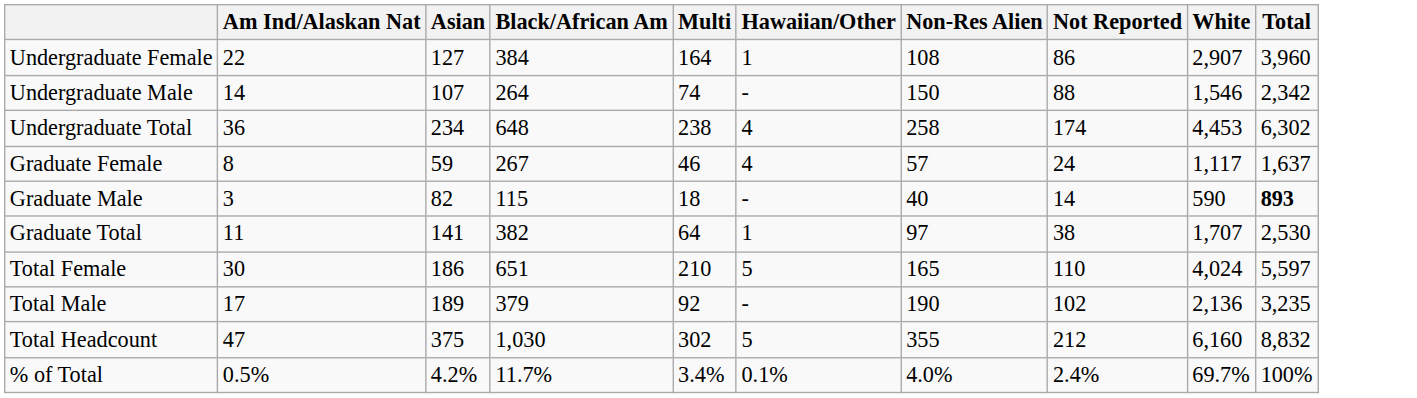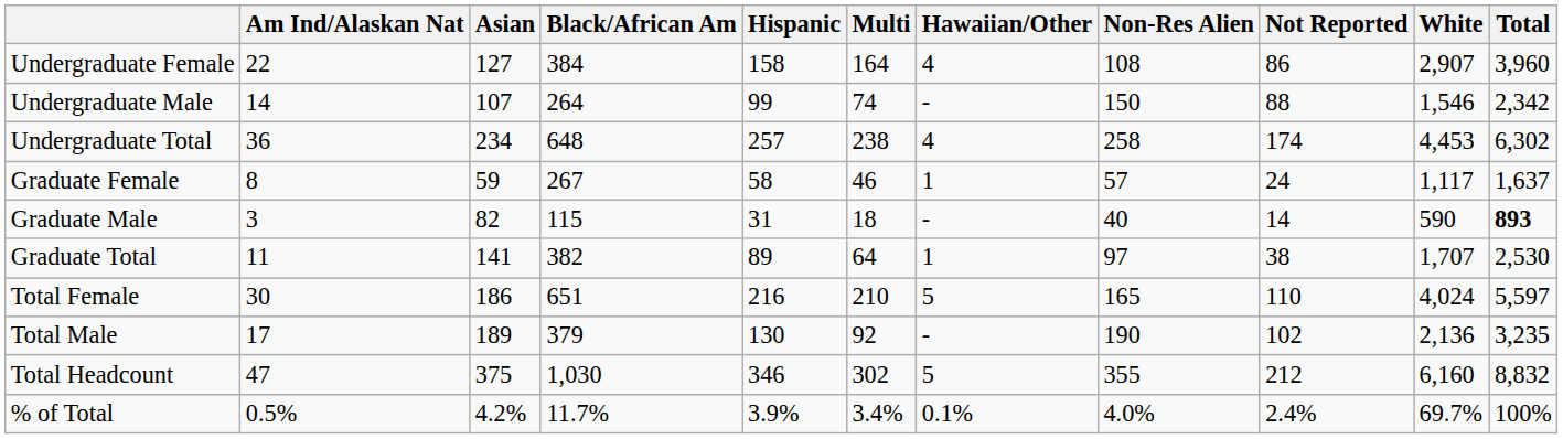+ column: Hispanic | 158 | 99 | 257 | 58 | 31 | 89 | 216 | 130 | 346 | 3.9%
Undergraduate Female | Hawaiian/Other: 1 -> 4
Graduate Female | Hawaiian/Other: 4 -> 1
